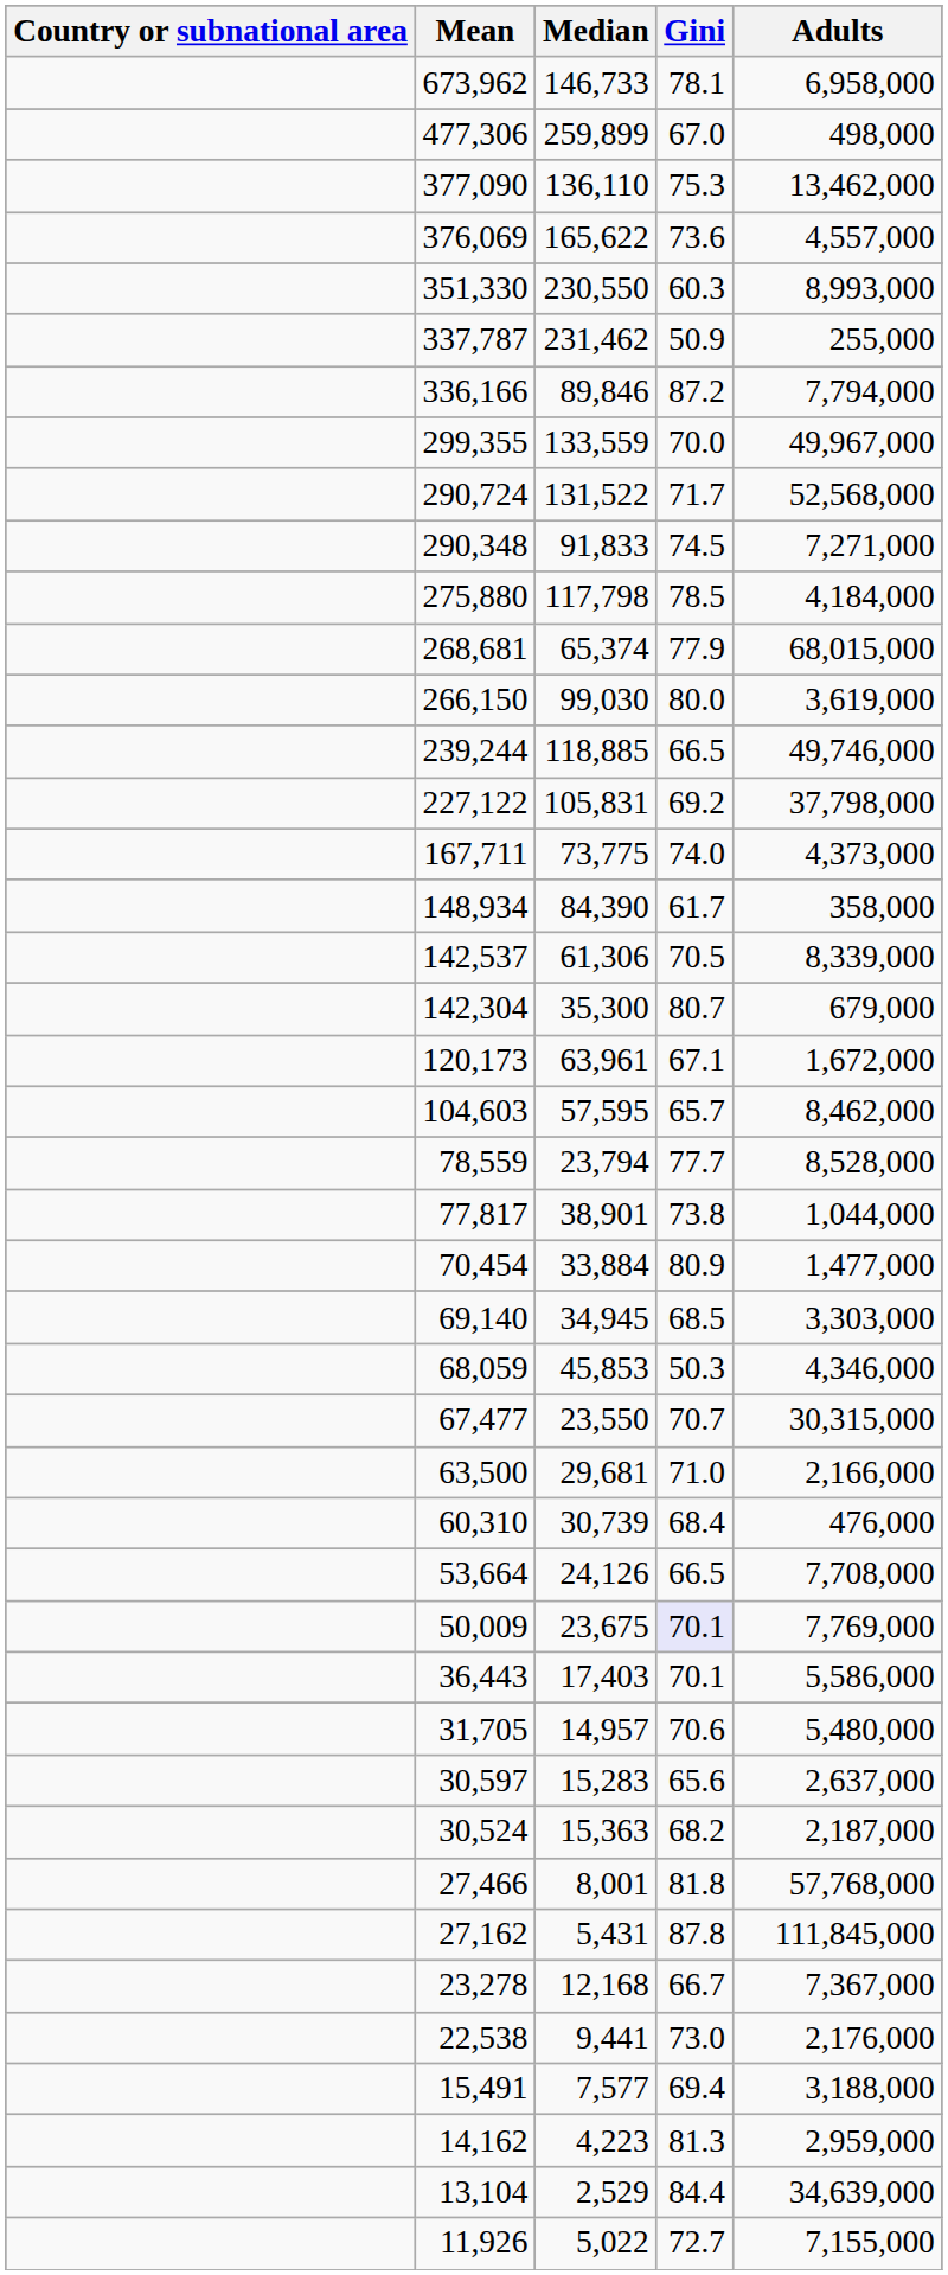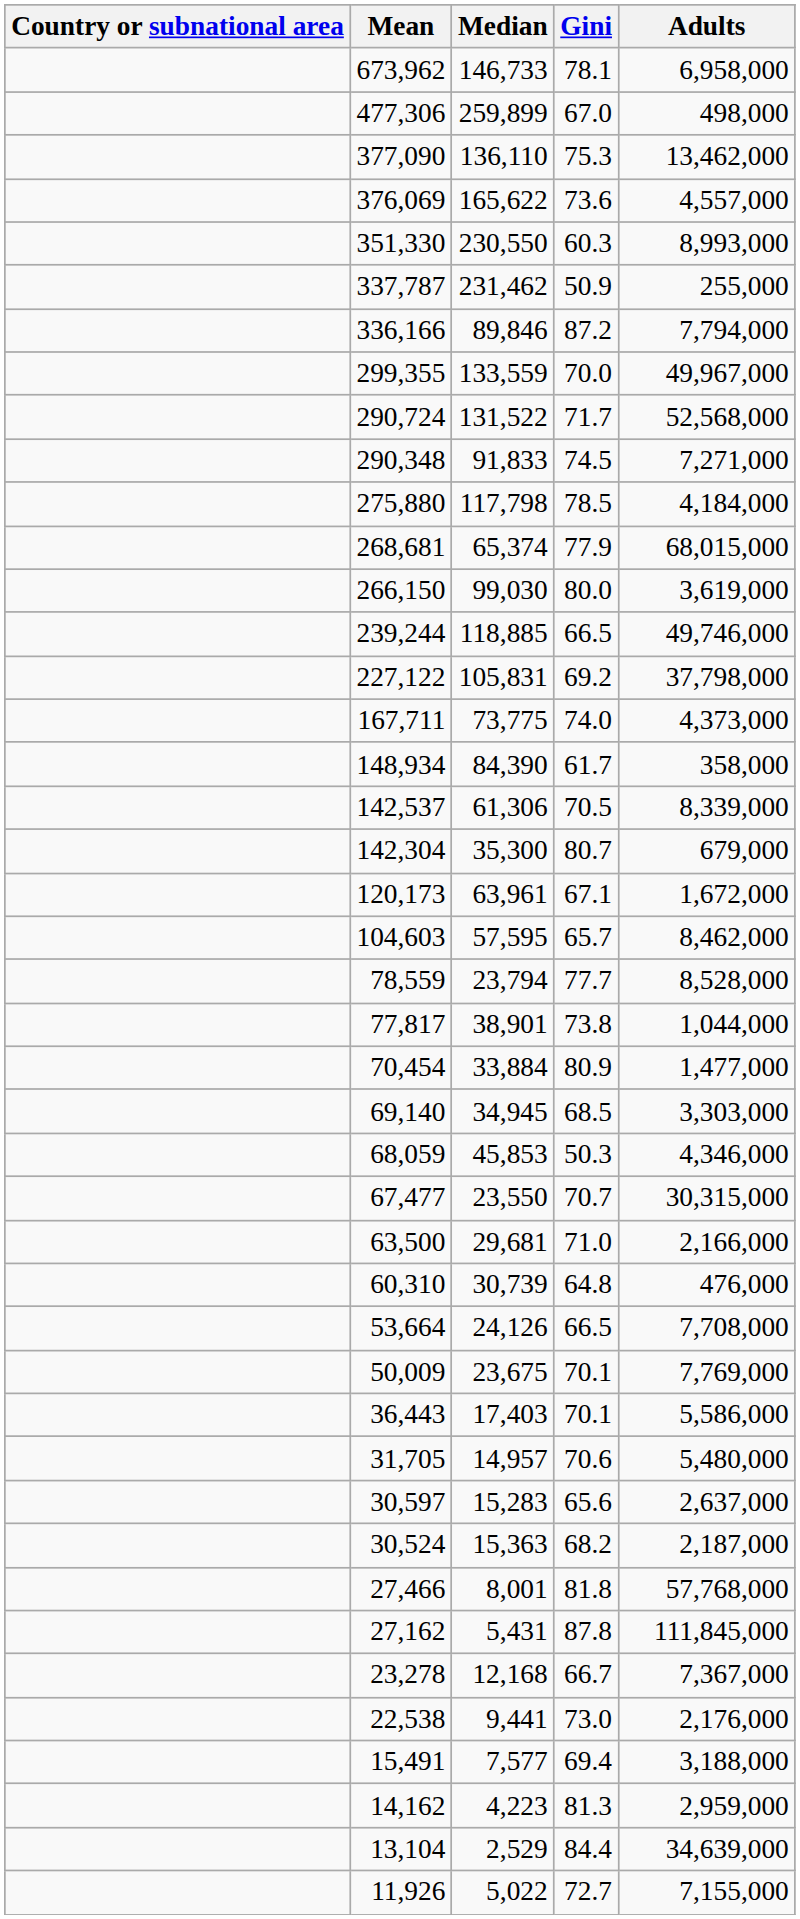60,310 | Gini: 68.4 -> 64.8
50,009 | Gini: lavender background -> no background
